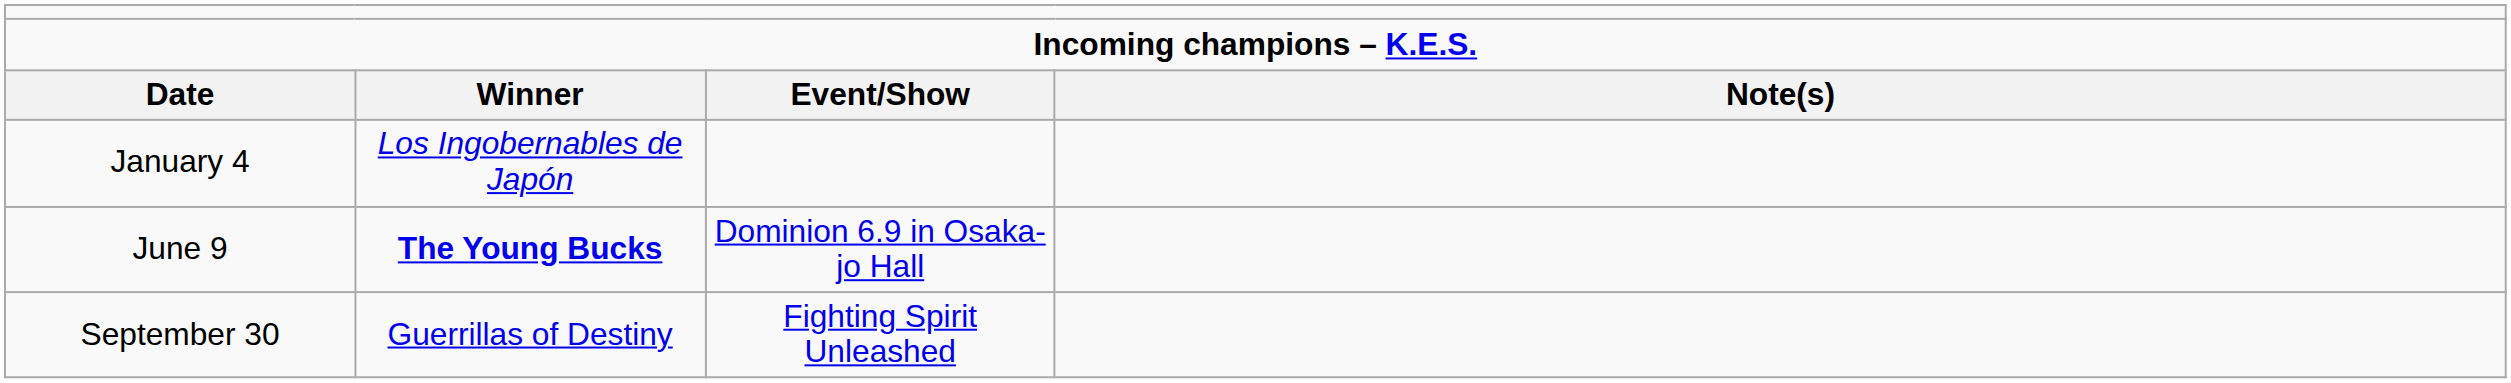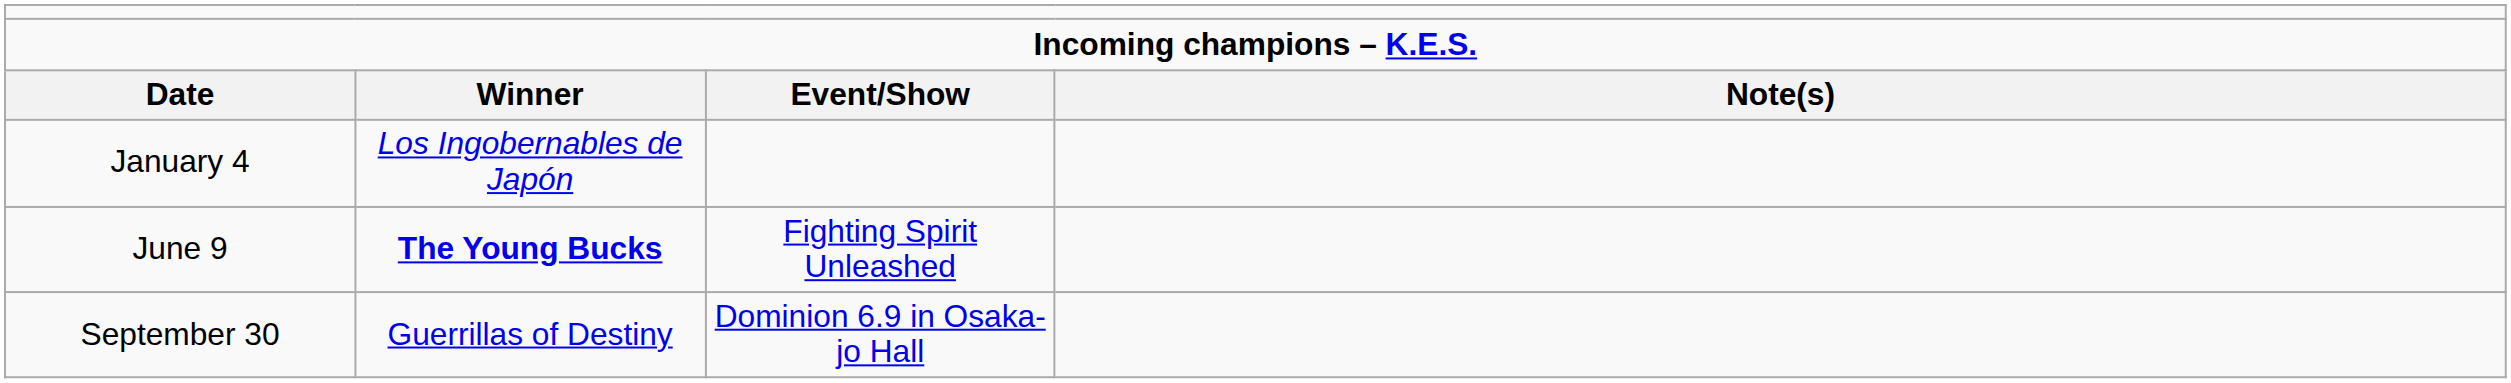June 9 | column 3: Dominion 6.9 in Osaka-jo Hall -> Fighting Spirit Unleashed
September 30 | column 3: Fighting Spirit Unleashed -> Dominion 6.9 in Osaka-jo Hall
